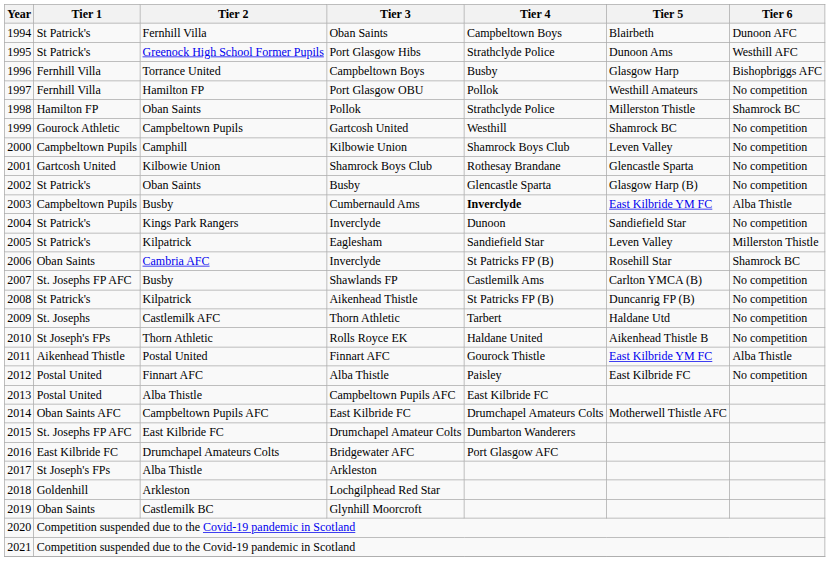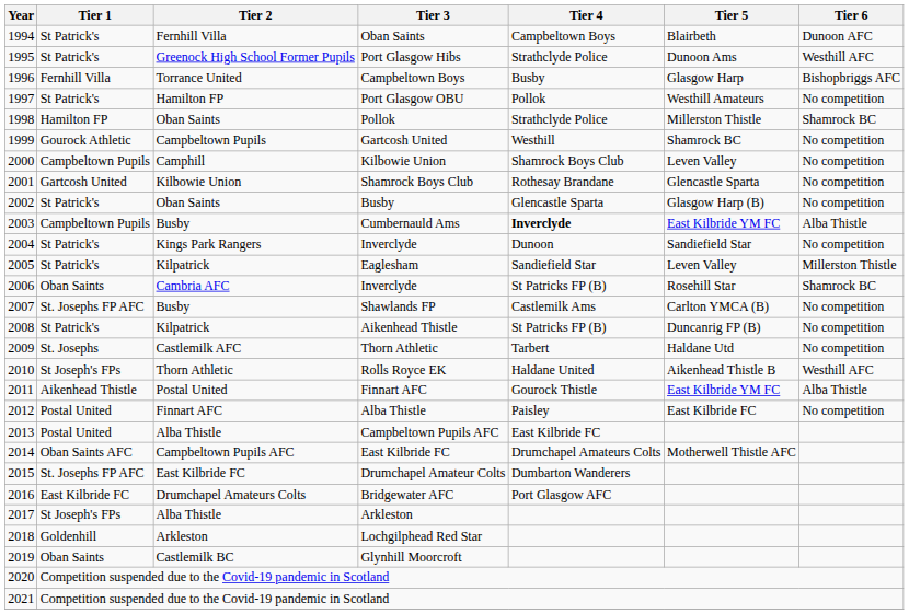Port Glasgow OBU | Tier 1: Fernhill Villa -> St Patrick's
Rolls Royce EK | Tier 6: No competition -> Westhill AFC
